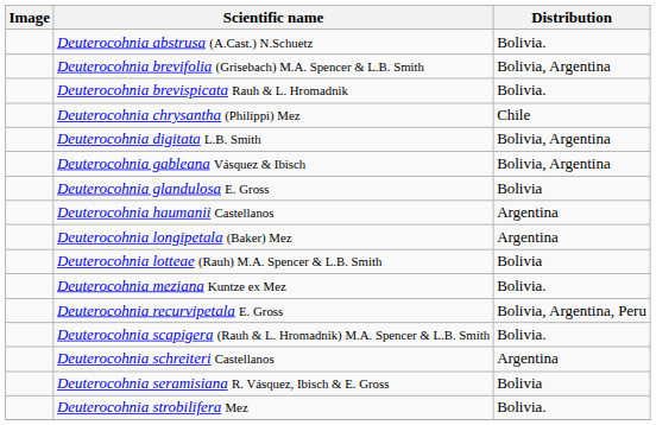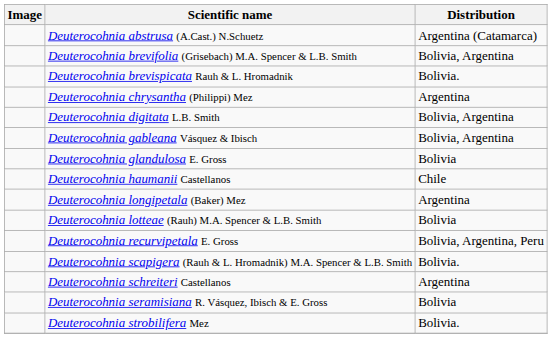Deuterocohnia abstrusa (A.Cast.) N.Schuetz | Distribution: Bolivia. -> Argentina (Catamarca)
Deuterocohnia chrysantha (Philippi) Mez | Distribution: Chile -> Argentina
Deuterocohnia haumanii Castellanos | Distribution: Argentina -> Chile
- row: Deuterocohnia meziana Kuntze ex Mez | Bolivia.
